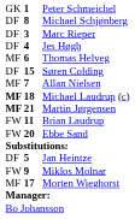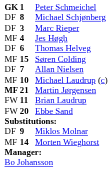Peter Schmeichel | column 1: normal -> bold
Jes Høgh | column 1: DF -> MF
Thomas Helveg | column 1: MF -> DF
Søren Colding | column 1: DF -> MF
Allan Nielsen | column 1: MF -> DF
Michael Laudrup (c) | column 1: bold -> normal
Michael Laudrup (c) | column 2: 18 -> 10
- row: DF | 5 | Jan Heintze
Miklos Molnar | column 1: FW -> DF
Morten Wieghorst | column 2: 17 -> 14
